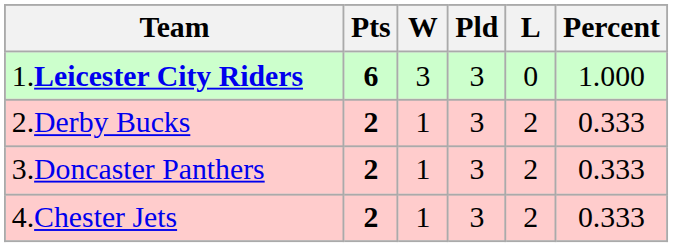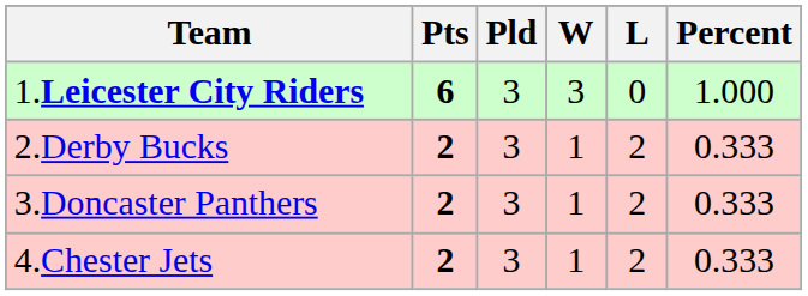columns swapped: Pld <-> W
